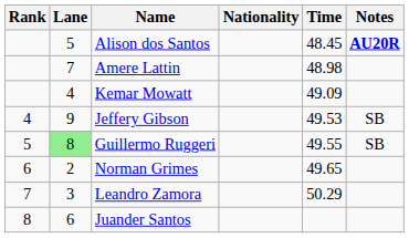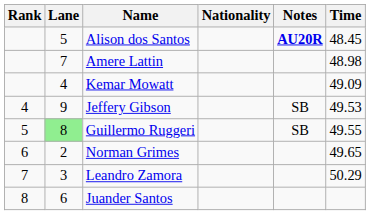columns swapped: Time <-> Notes
